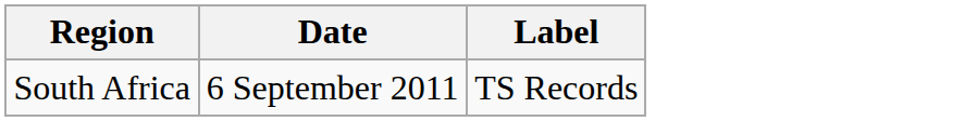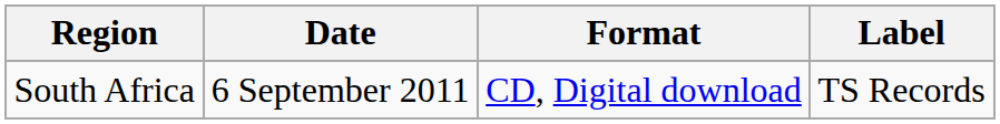+ column: Format | CD, Digital download
